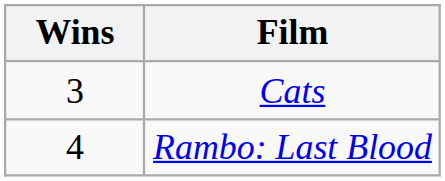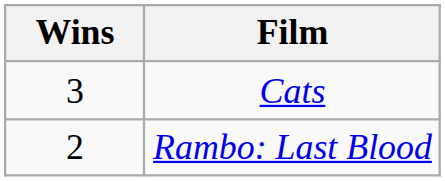Rambo: Last Blood | Wins: 4 -> 2
